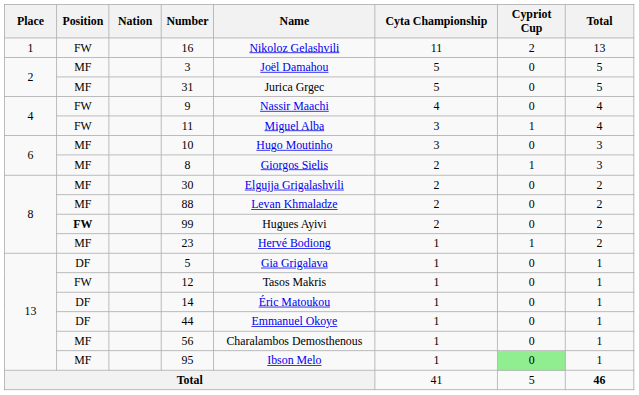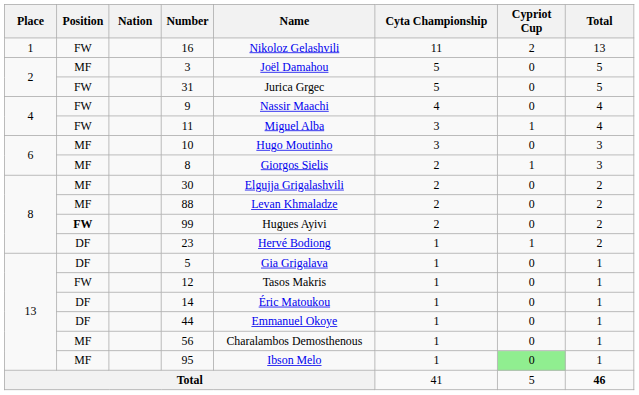31 | Position: MF -> FW
23 | Position: MF -> DF
